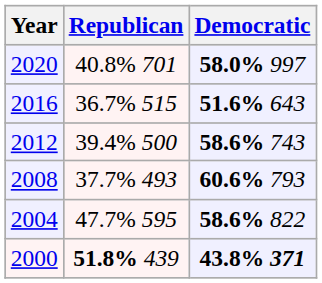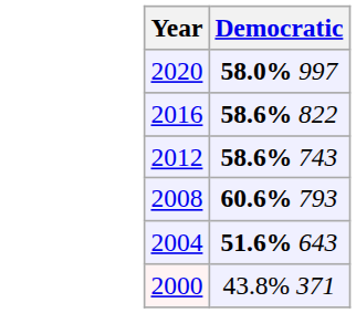- column: Republican | 40.8% 701 | 36.7% 515 | 39.4% 500 | 37.7% 493 | 47.7% 595 | 51.8% 439
2016 | Democratic: 51.6% 643 -> 58.6% 822
2004 | Democratic: 58.6% 822 -> 51.6% 643
2000 | Democratic: bold -> normal
